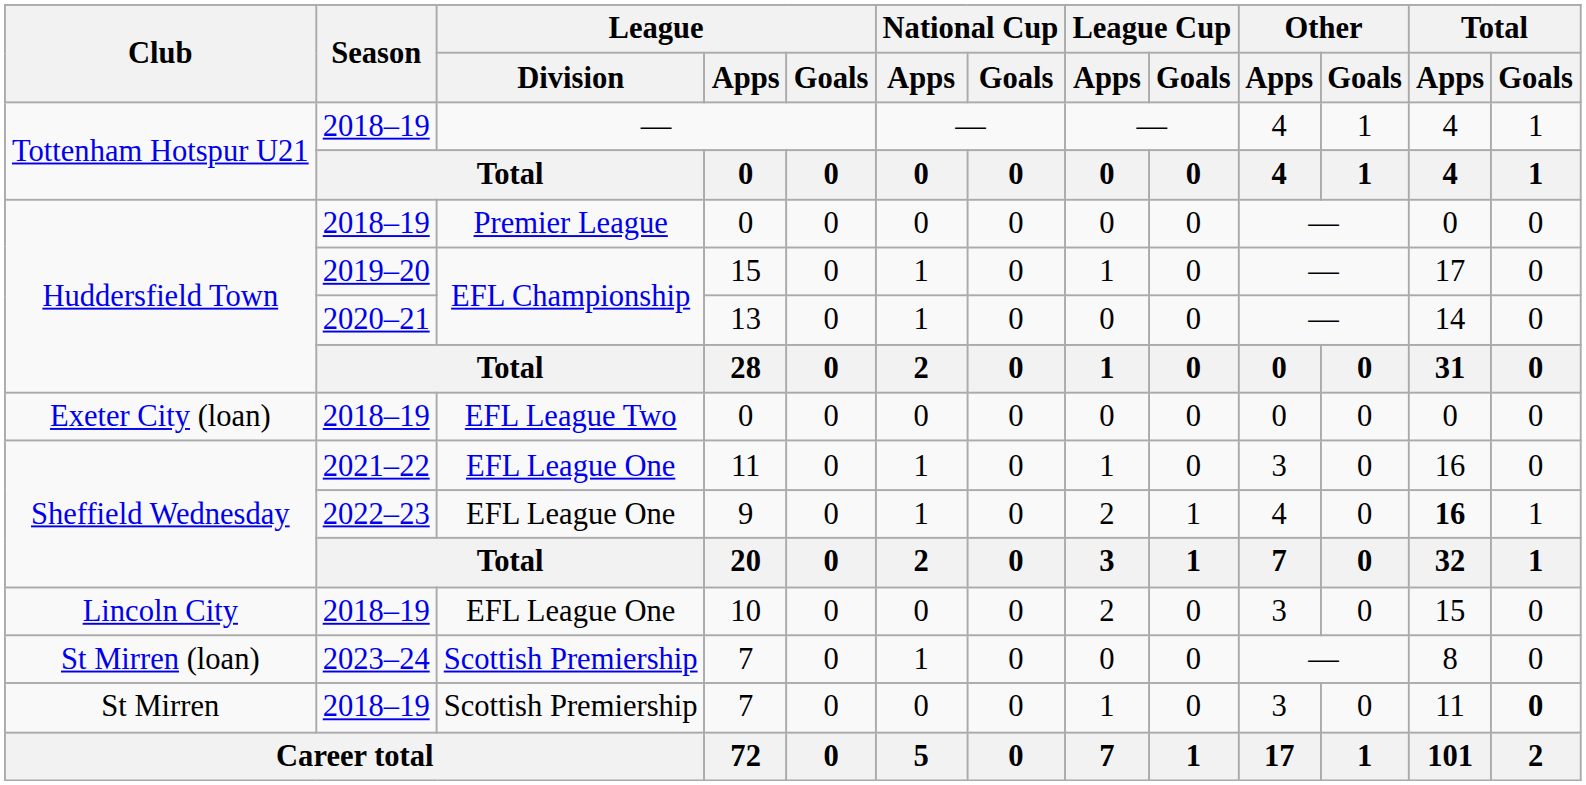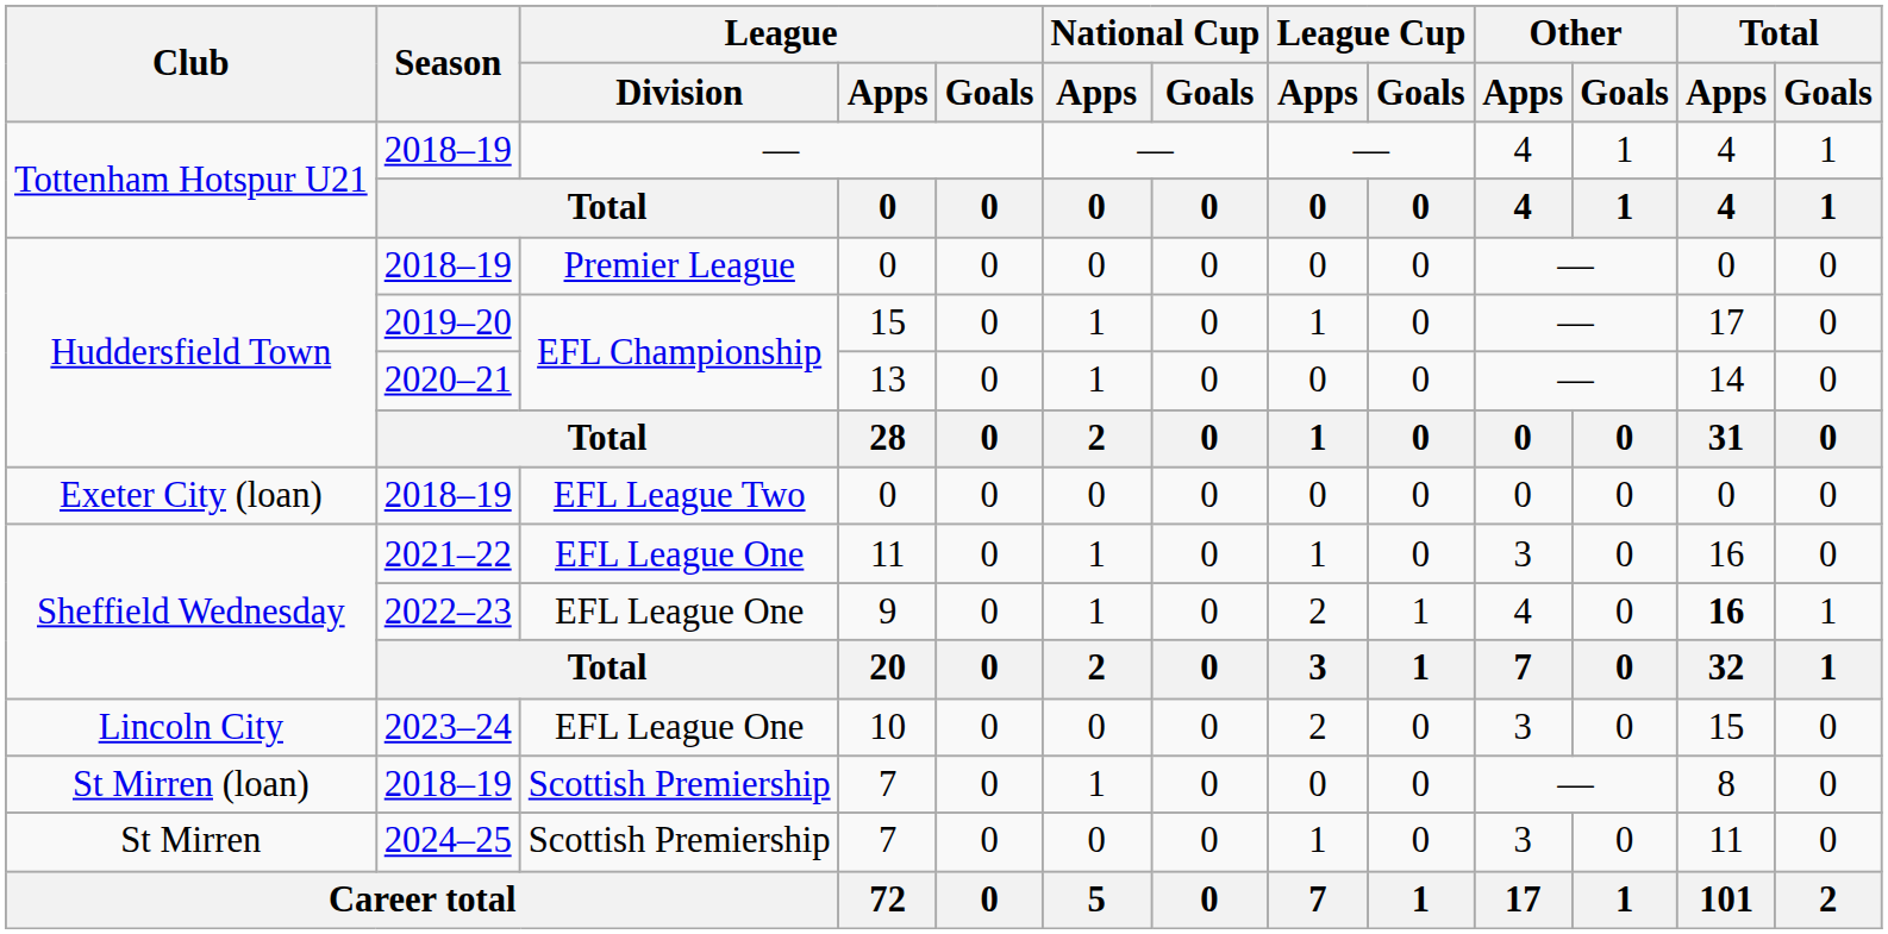10 | Season: 2018–19 -> 2023–24
St Mirren (loan) / 7 | Season: 2023–24 -> 2018–19
St Mirren / 7 | Season: 2018–19 -> 2024–25
St Mirren / 7 | Total / Goals: bold -> normal
